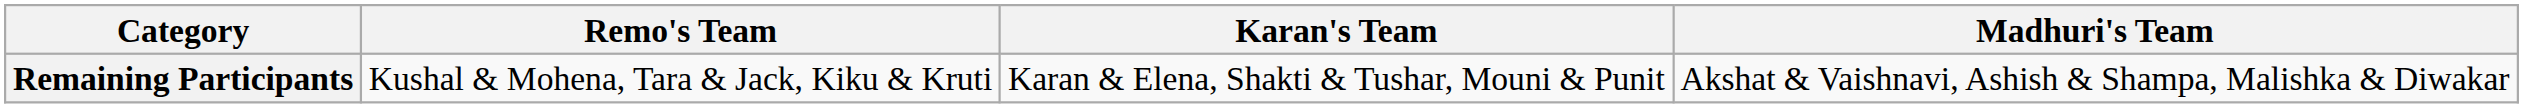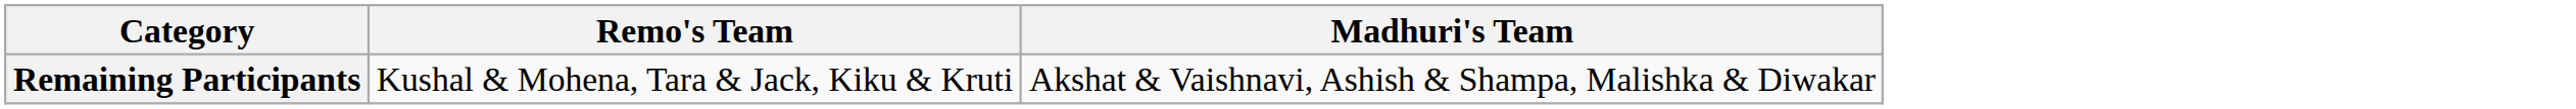- column: Karan's Team | Karan & Elena, Shakti & Tushar, Mouni & Punit
